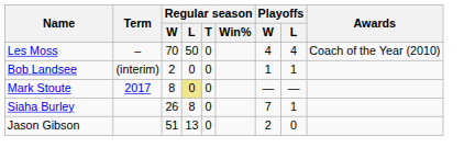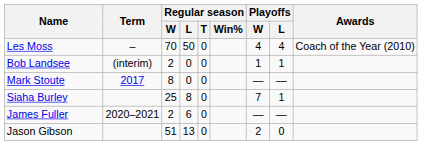Mark Stoute | Regular season / L: khaki background -> no background
Siaha Burley | Regular season / W: 26 -> 25
+ row: James Fuller | 2020–2021 | 2 | 6 | 0 | — | —
